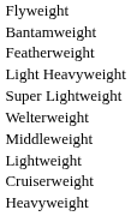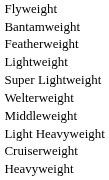rows swapped: Lightweight <-> Light Heavyweight
